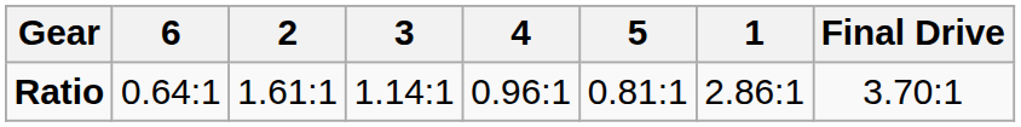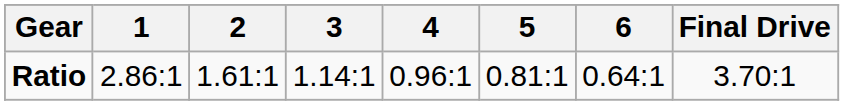columns swapped: 1 <-> 6
